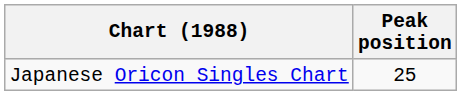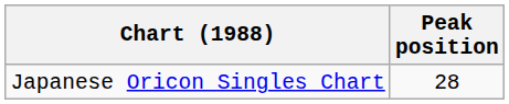Japanese Oricon Singles Chart | Peak position: 25 -> 28
